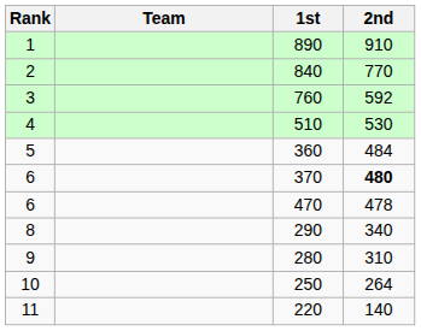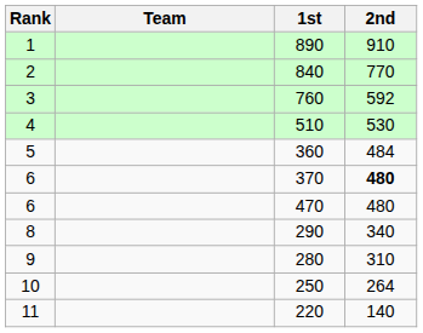470 | 2nd: 478 -> 480
